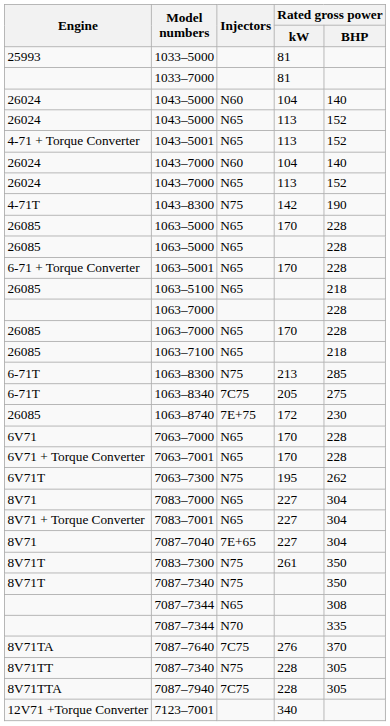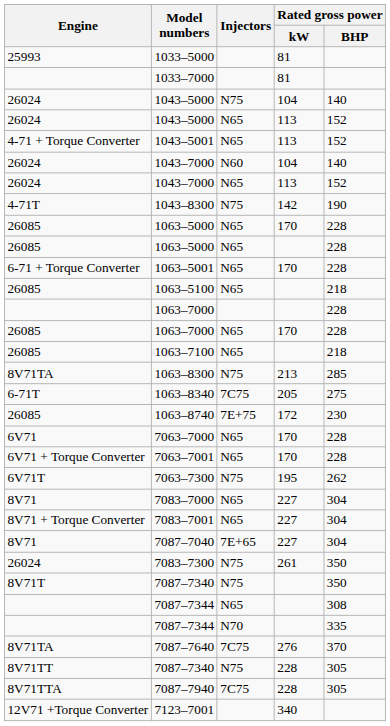1043–5000 / 104 | Injectors: N60 -> N75
1063–8300 | Engine: 6-71T -> 8V71TA
7083–7300 | Engine: 8V71T -> 26024
